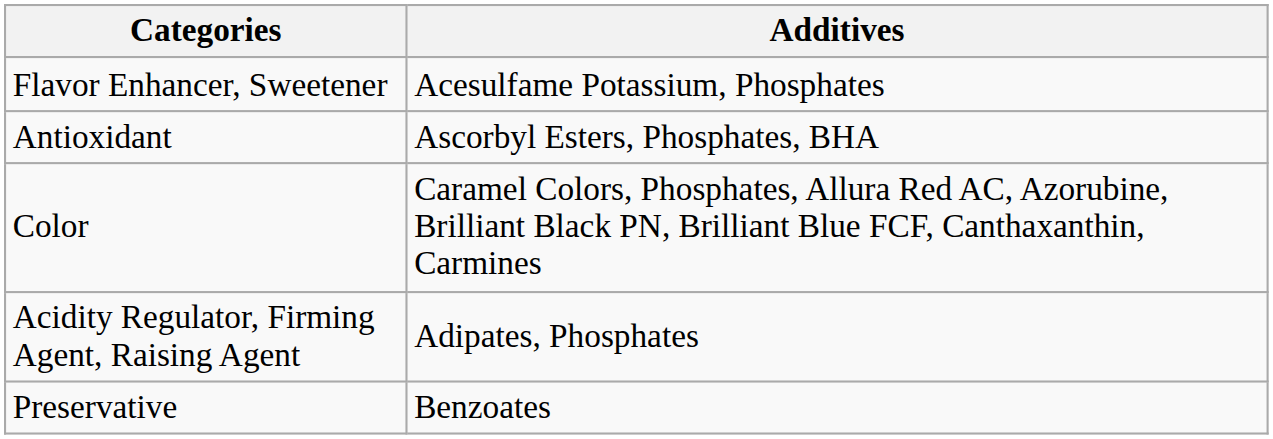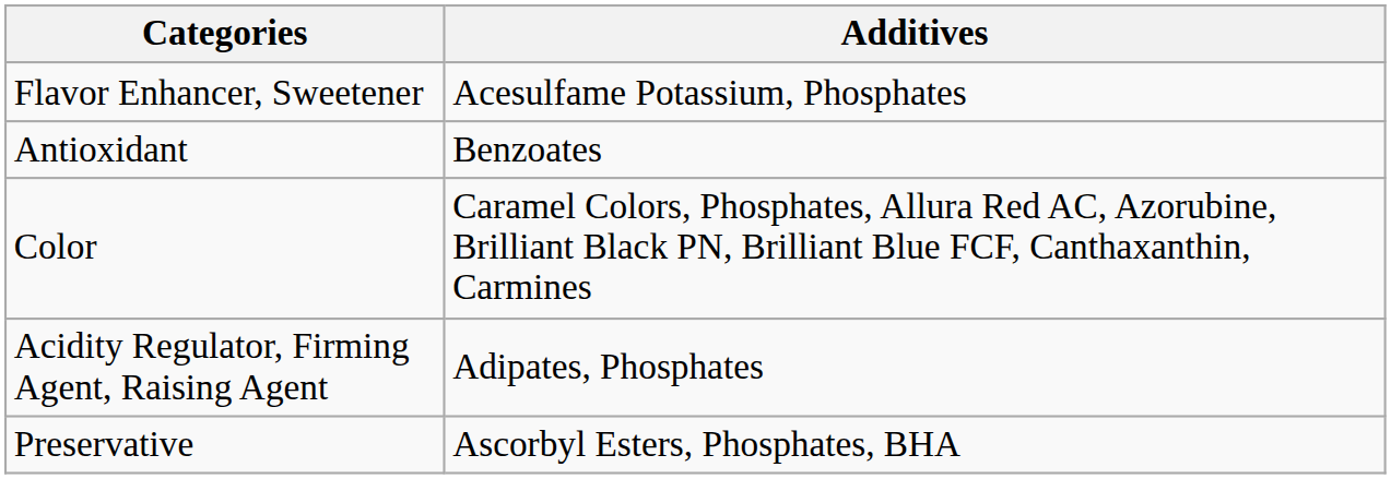Antioxidant | Additives: Ascorbyl Esters, Phosphates, BHA -> Benzoates
Preservative | Additives: Benzoates -> Ascorbyl Esters, Phosphates, BHA
